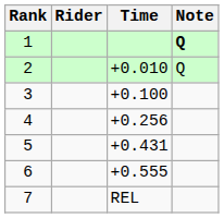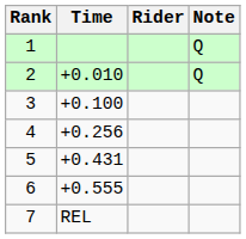columns swapped: Rider <-> Time
1 | Note: bold -> normal
